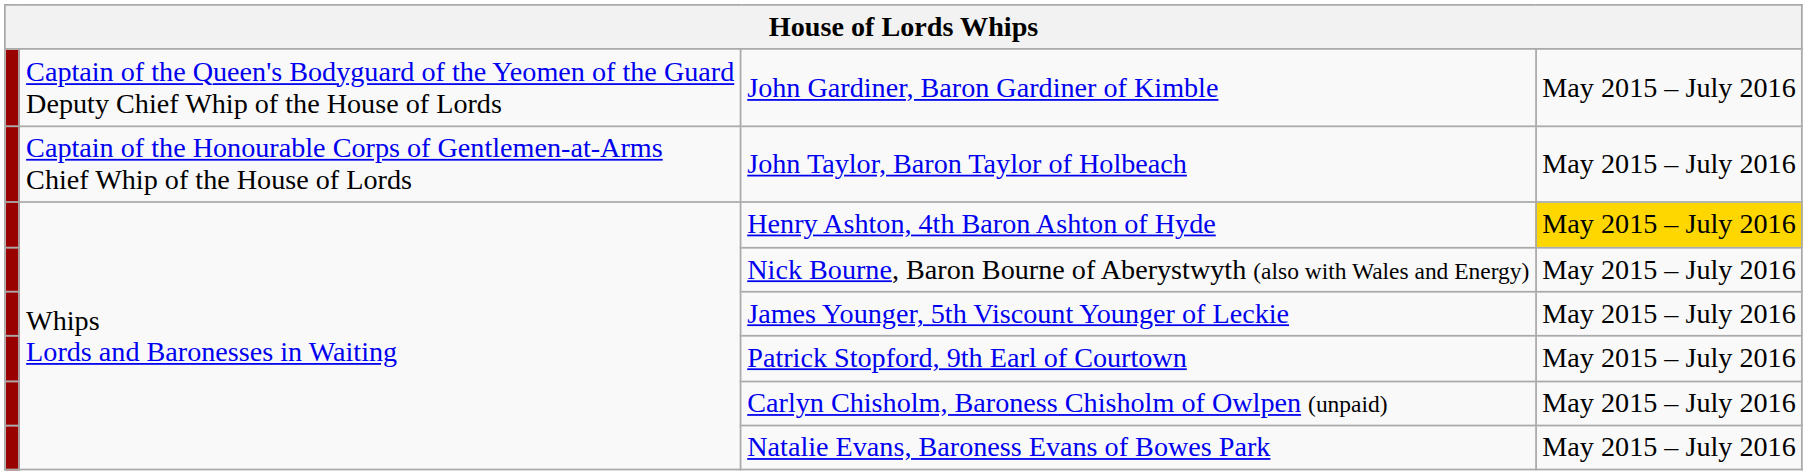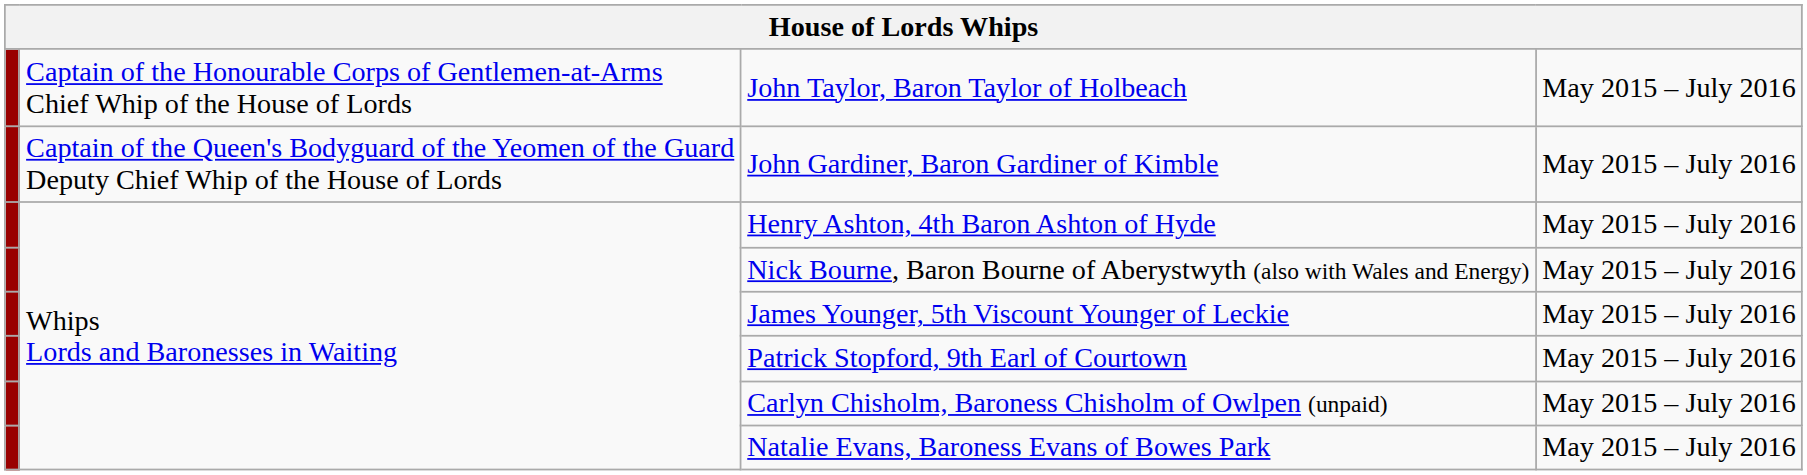rows swapped: John Taylor, Baron Taylor of Holbeach <-> John Gardiner, Baron Gardiner of Kimble
Henry Ashton, 4th Baron Ashton of Hyde | column 4: gold background -> no background
